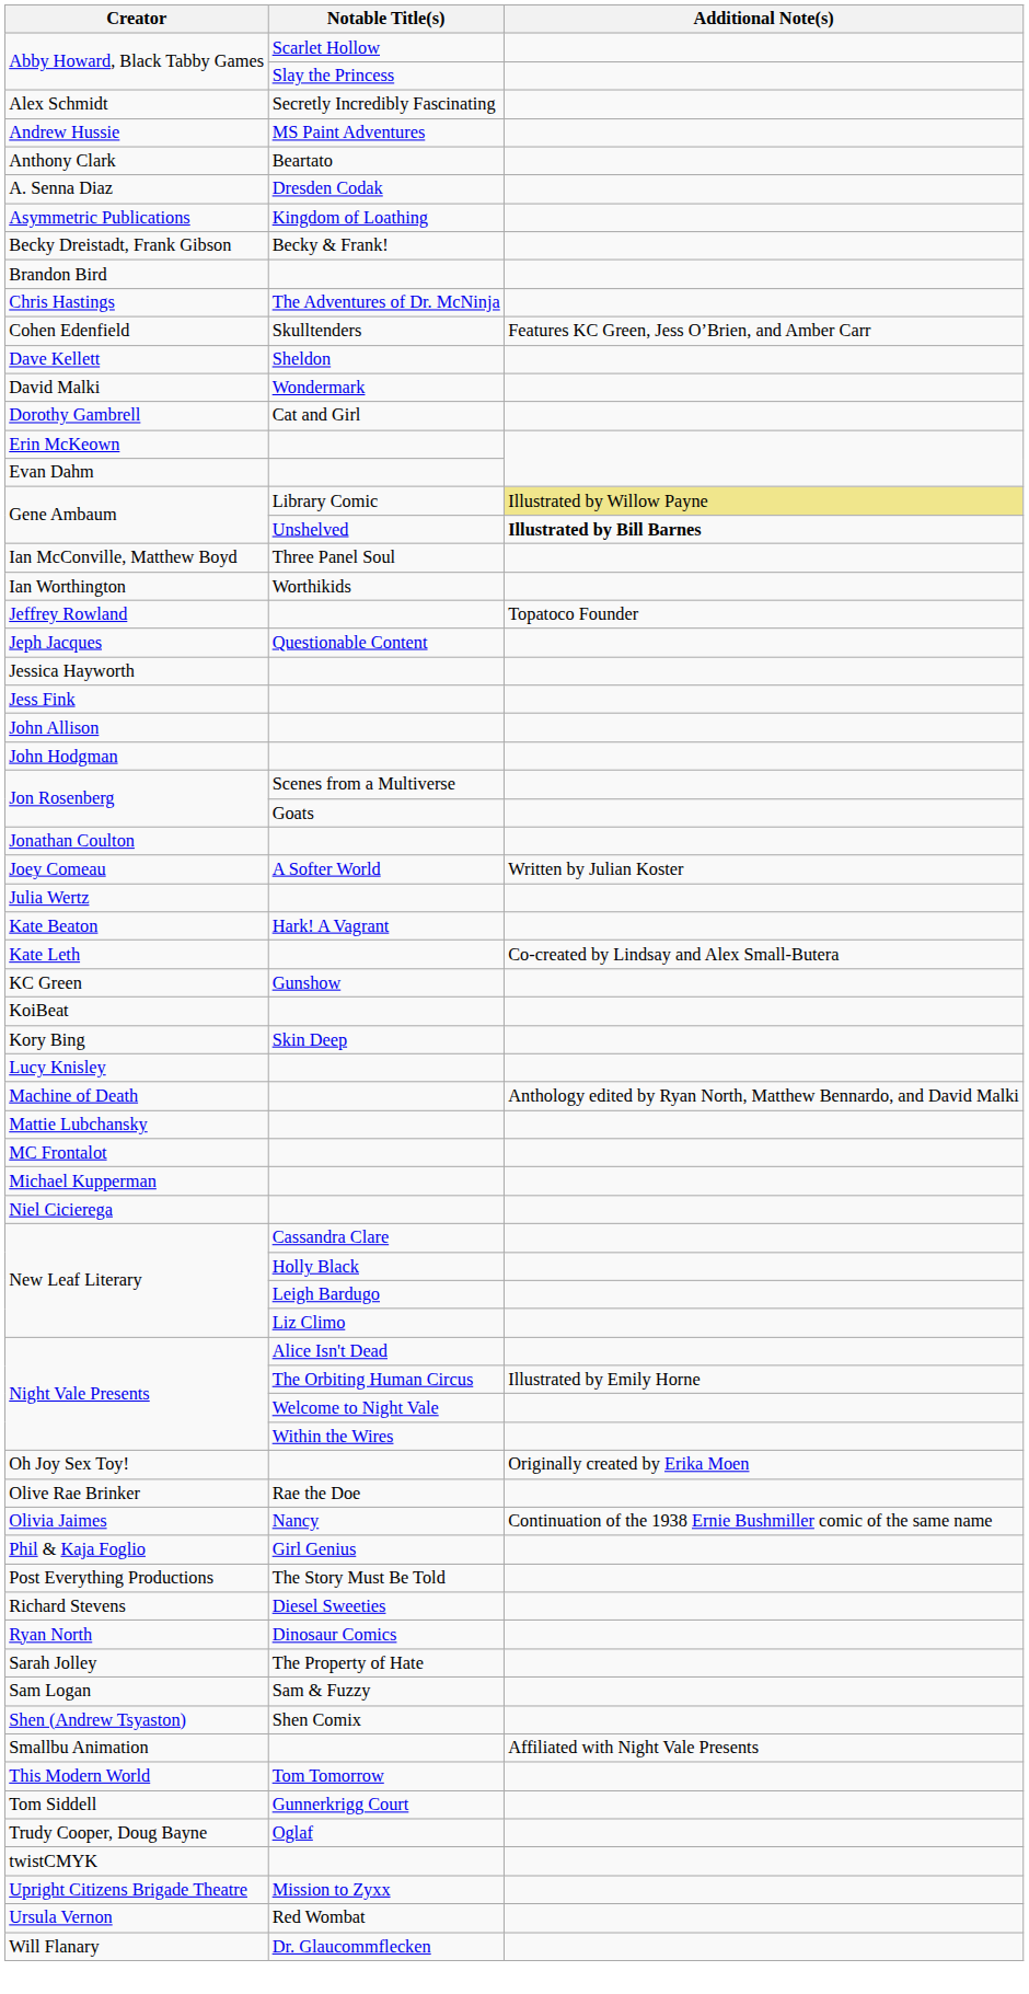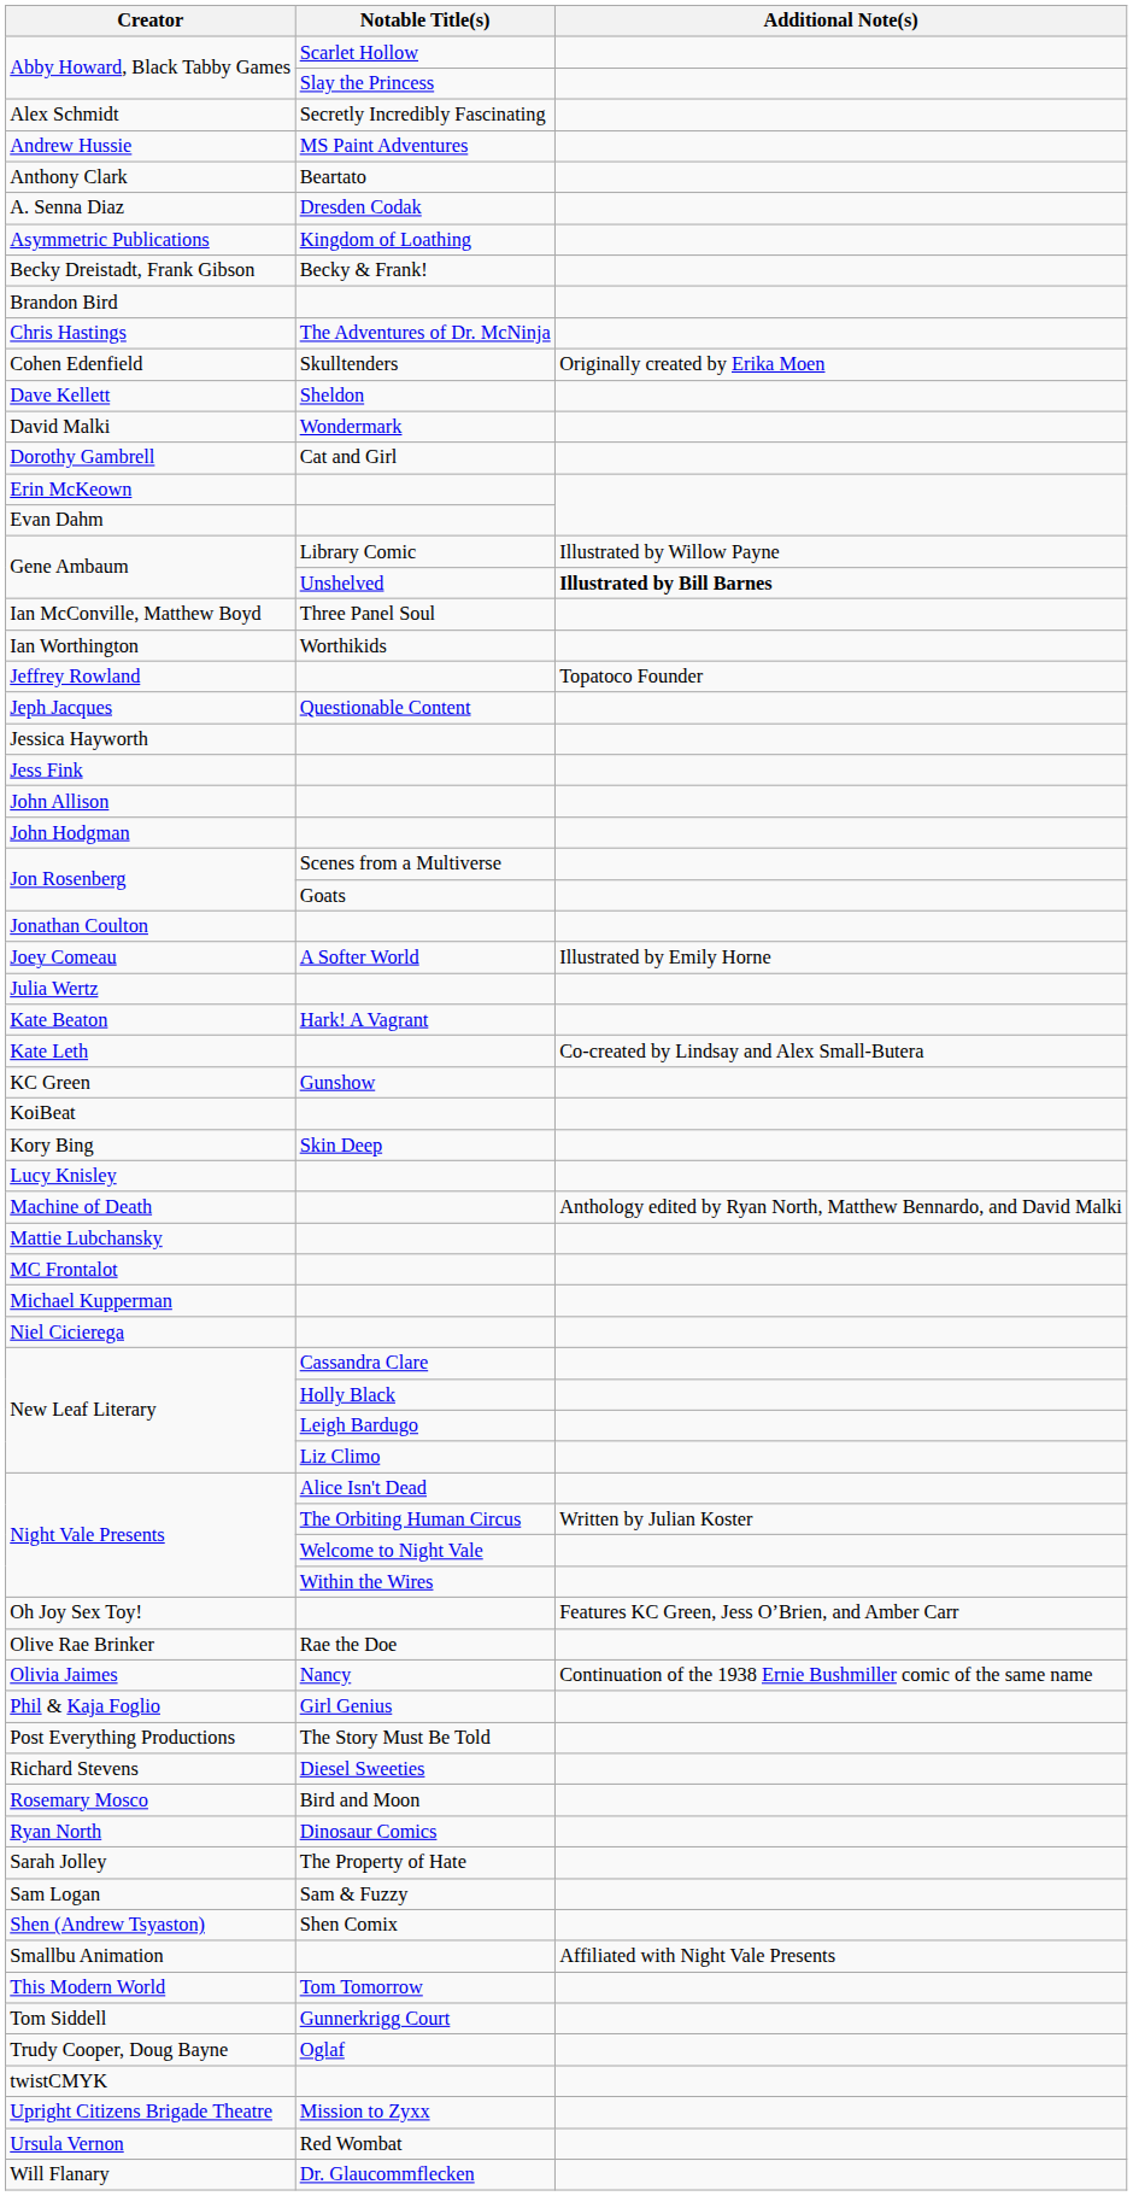Cohen Edenfield | Additional Note(s): Features KC Green, Jess O’Brien, and Amber Carr -> Originally created by Erika Moen
Gene Ambaum / Library Comic | Additional Note(s): khaki background -> no background
Joey Comeau | Additional Note(s): Written by Julian Koster -> Illustrated by Emily Horne
Night Vale Presents / The Orbiting Human Circus | Additional Note(s): Illustrated by Emily Horne -> Written by Julian Koster
Oh Joy Sex Toy! | Additional Note(s): Originally created by Erika Moen -> Features KC Green, Jess O’Brien, and Amber Carr
+ row: Rosemary Mosco | Bird and Moon
